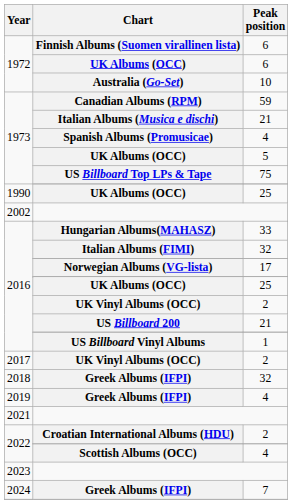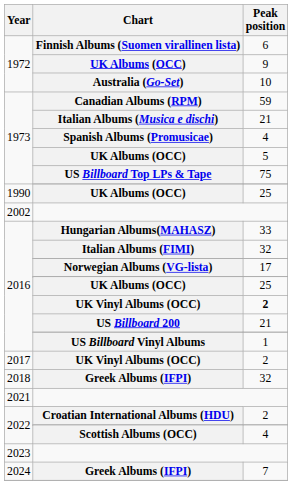1972 / UK Albums (OCC) | Peak position: 6 -> 9
2016 / UK Vinyl Albums (OCC) | Peak position: normal -> bold
- row: 2019 | Greek Albums (IFPI) | 4
